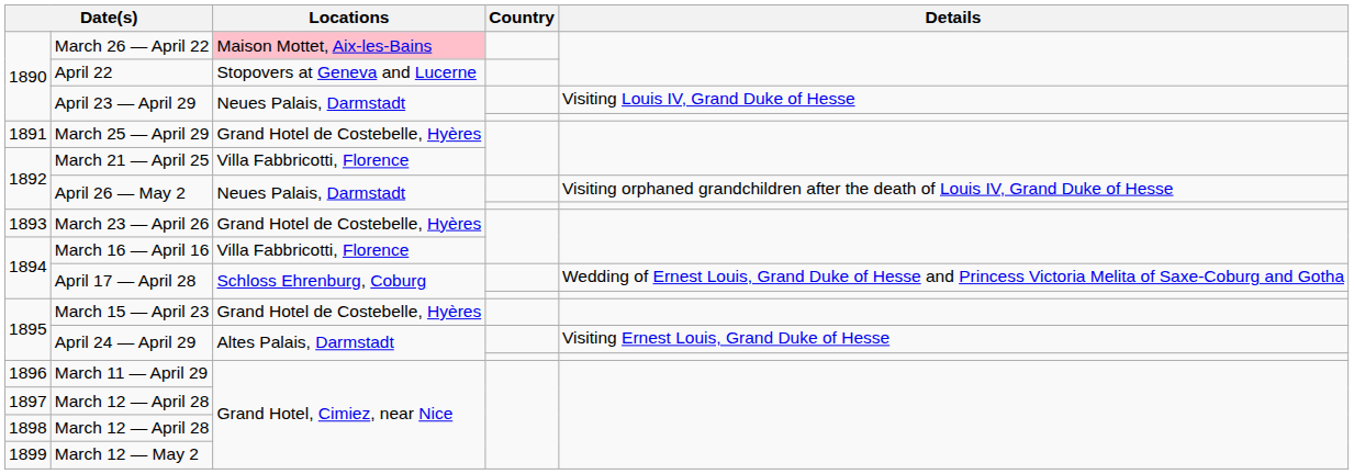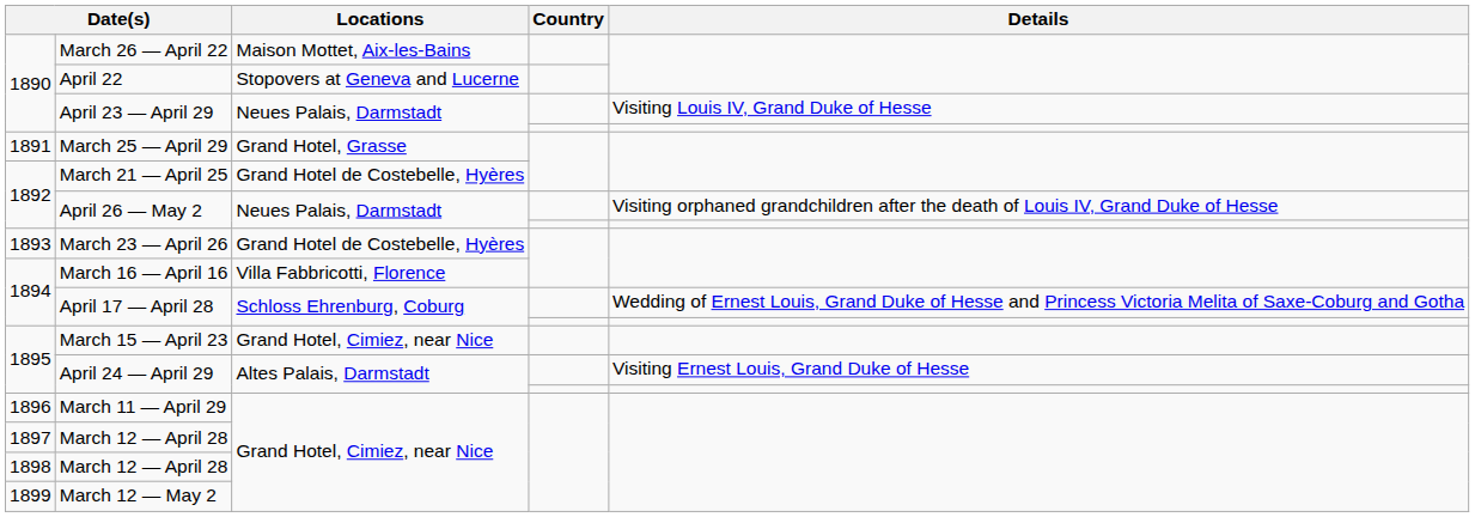March 26 — April 22 | Locations: pink background -> no background
March 25 — April 29 | Locations: Grand Hotel de Costebelle, Hyères -> Grand Hotel, Grasse
March 21 — April 25 | Locations: Villa Fabbricotti, Florence -> Grand Hotel de Costebelle, Hyères
March 15 — April 23 | Locations: Grand Hotel de Costebelle, Hyères -> Grand Hotel, Cimiez, near Nice
